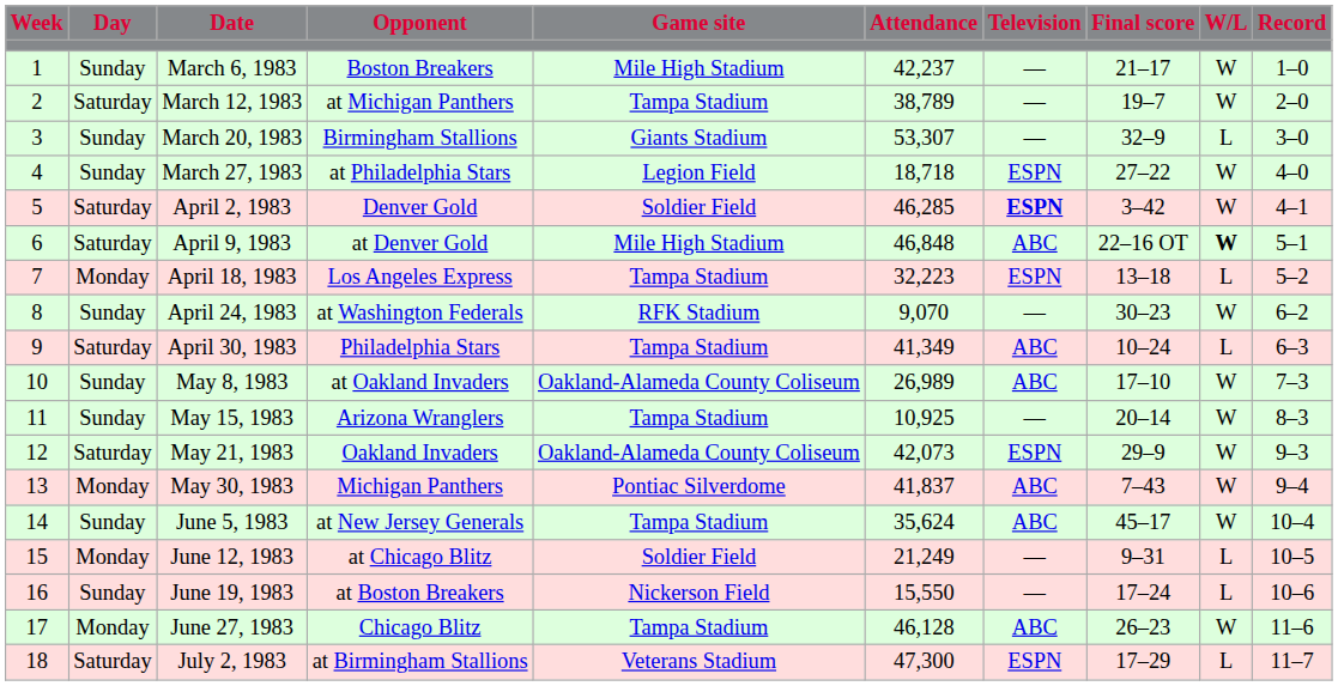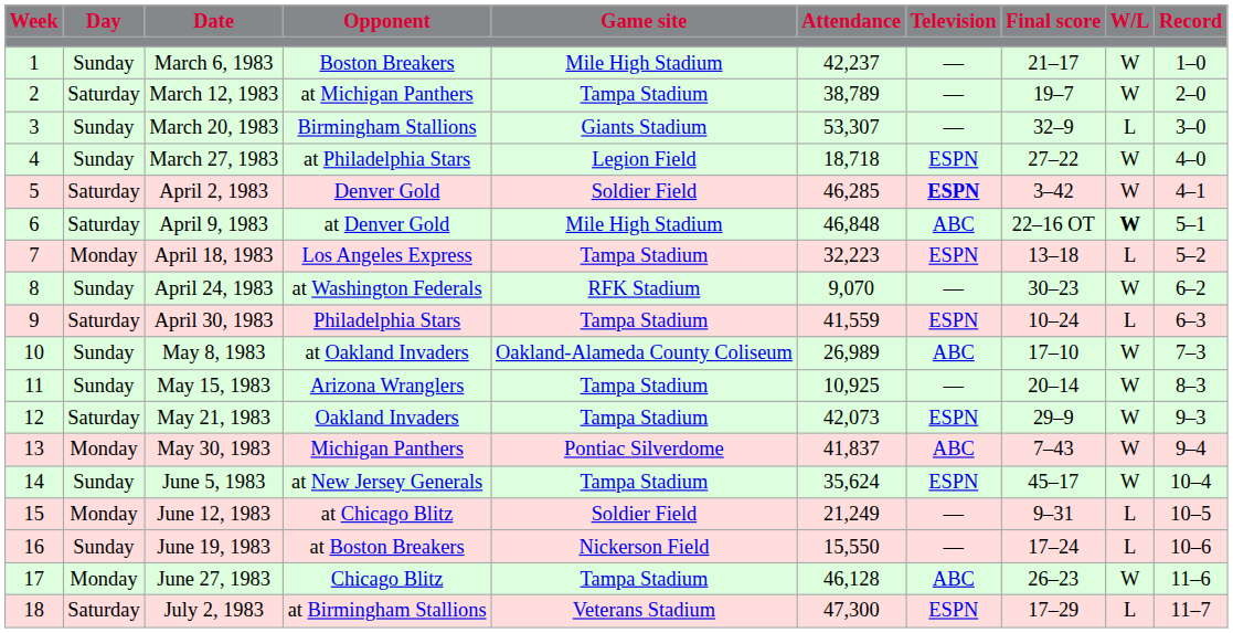April 30, 1983 | Attendance: 41,349 -> 41,559
April 30, 1983 | Television: ABC -> ESPN
May 21, 1983 | Game site: Oakland-Alameda County Coliseum -> Tampa Stadium
June 5, 1983 | Television: ABC -> ESPN
